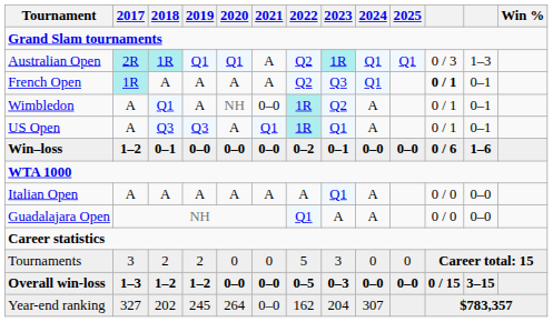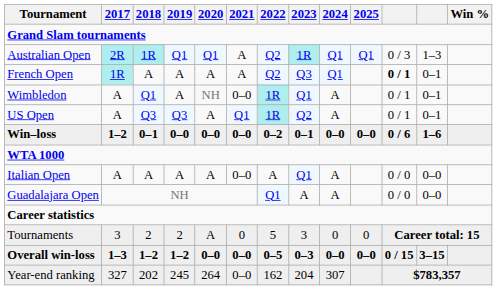Wimbledon | 2023: Q2 -> Q1
US Open | 2023: Q1 -> Q2
Italian Open | 2021: A -> 0–0
Tournaments | 2020: 0 -> A
